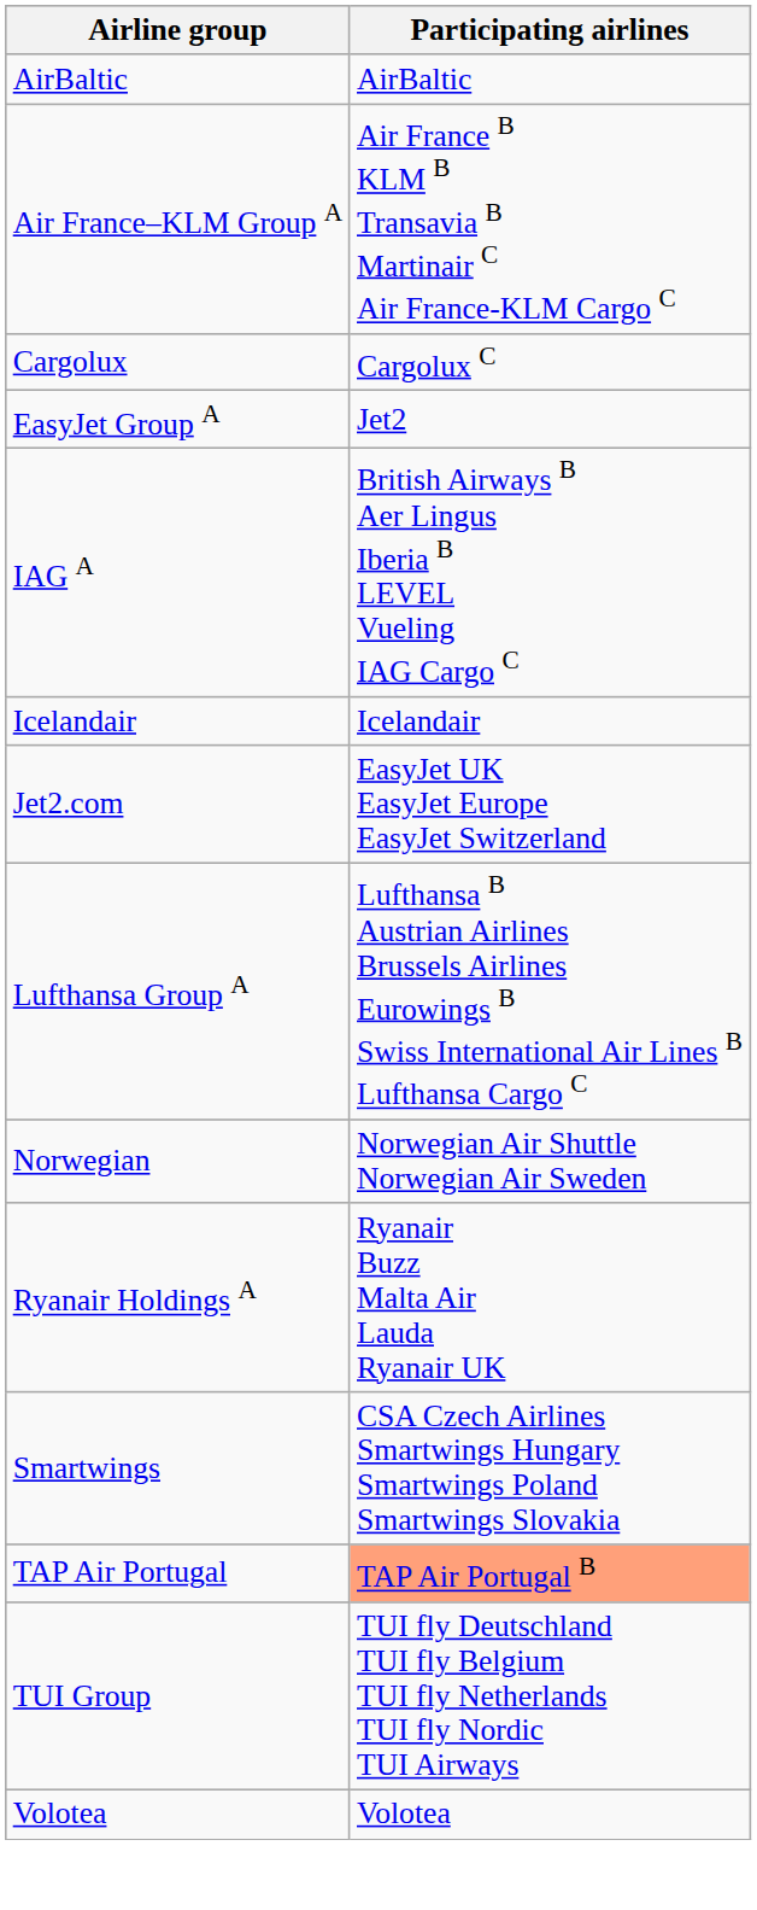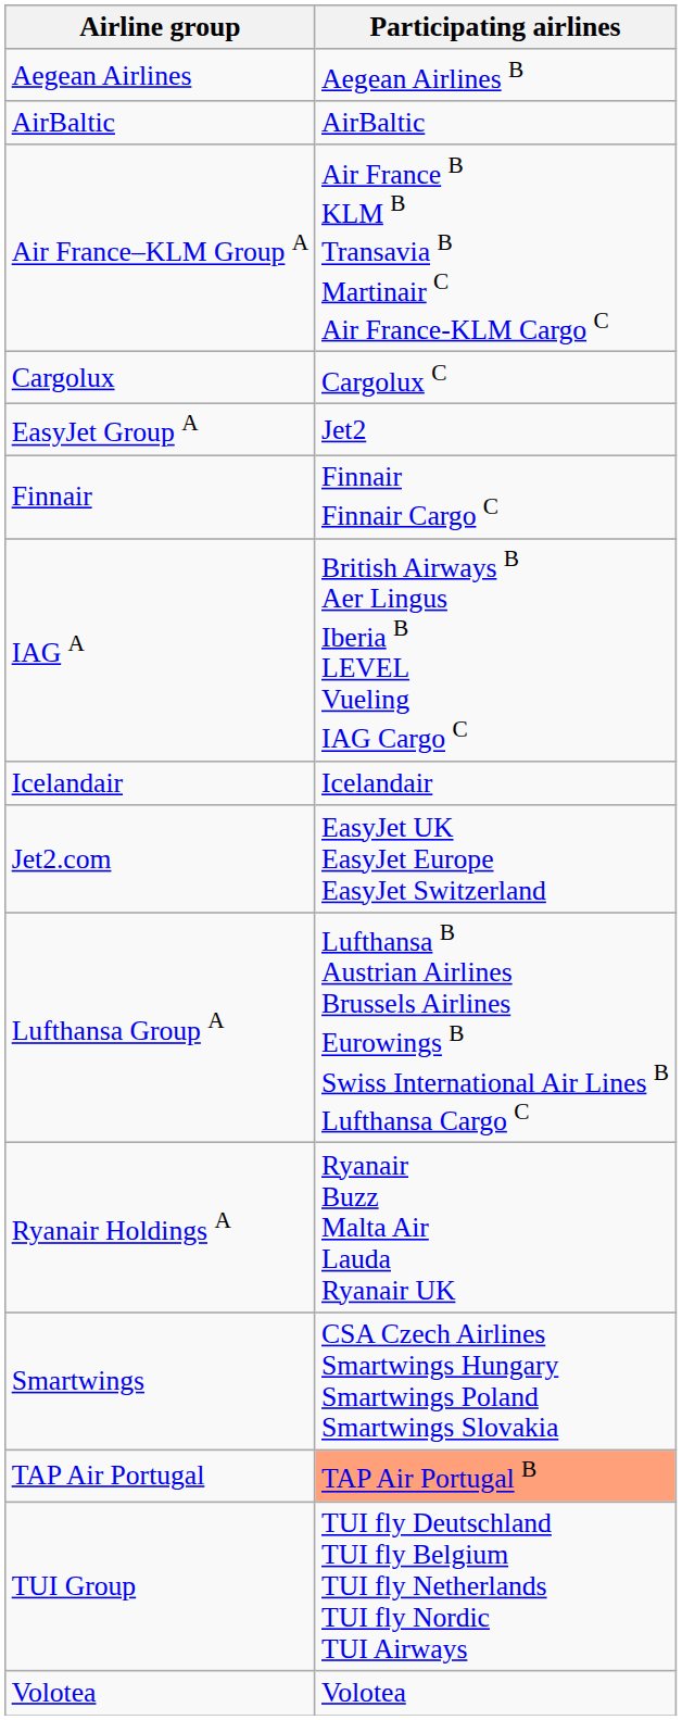+ row: Aegean Airlines | Aegean Airlines B
+ row: Finnair | Finnair Finnair Cargo C
- row: Norwegian | Norwegian Air Shuttle Norwegian Air Sweden
